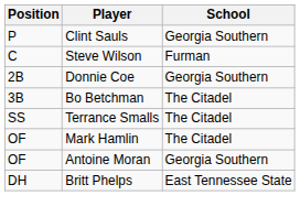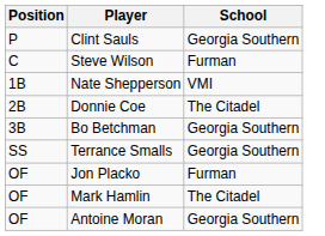+ row: 1B | Nate Shepperson | VMI
Donnie Coe | School: Georgia Southern -> The Citadel
Bo Betchman | School: The Citadel -> Georgia Southern
Terrance Smalls | School: The Citadel -> Georgia Southern
+ row: OF | Jon Placko | Furman
- row: DH | Britt Phelps | East Tennessee State
